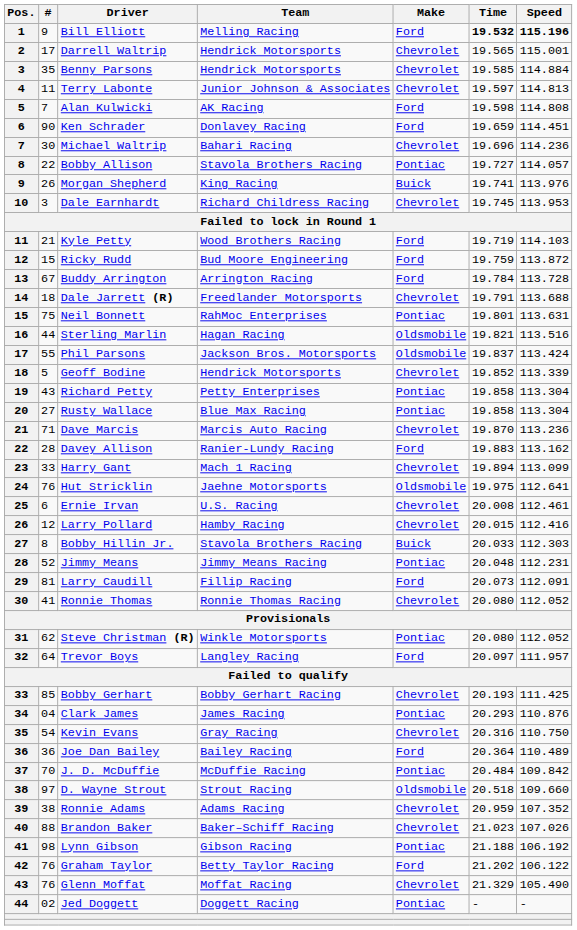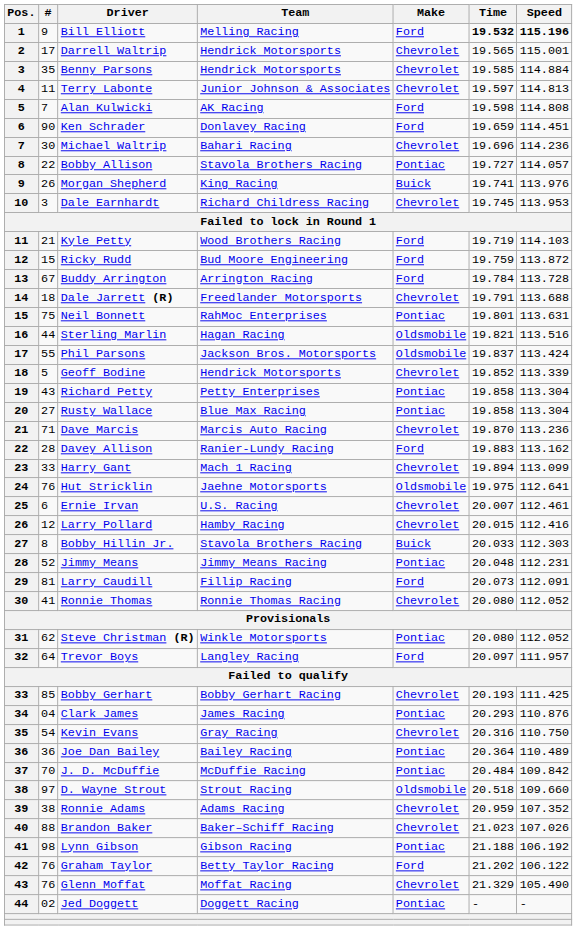Ernie Irvan | Time: 20.008 -> 20.007
Joe Dan Bailey | Make: Ford -> Pontiac
